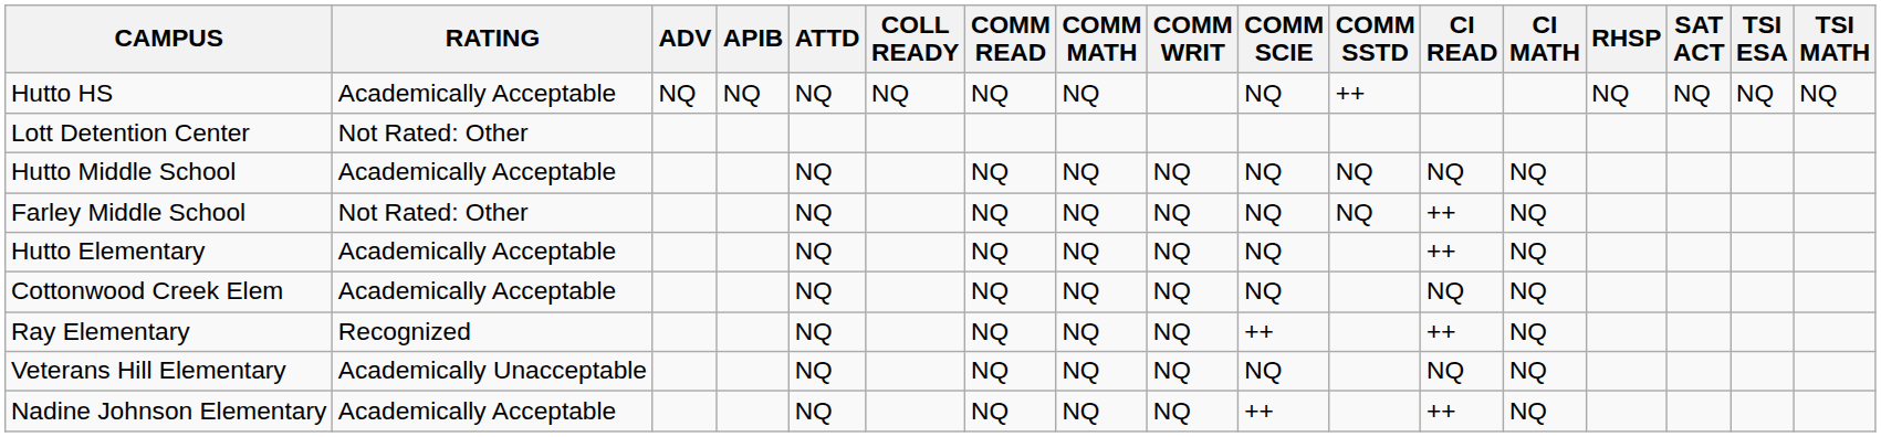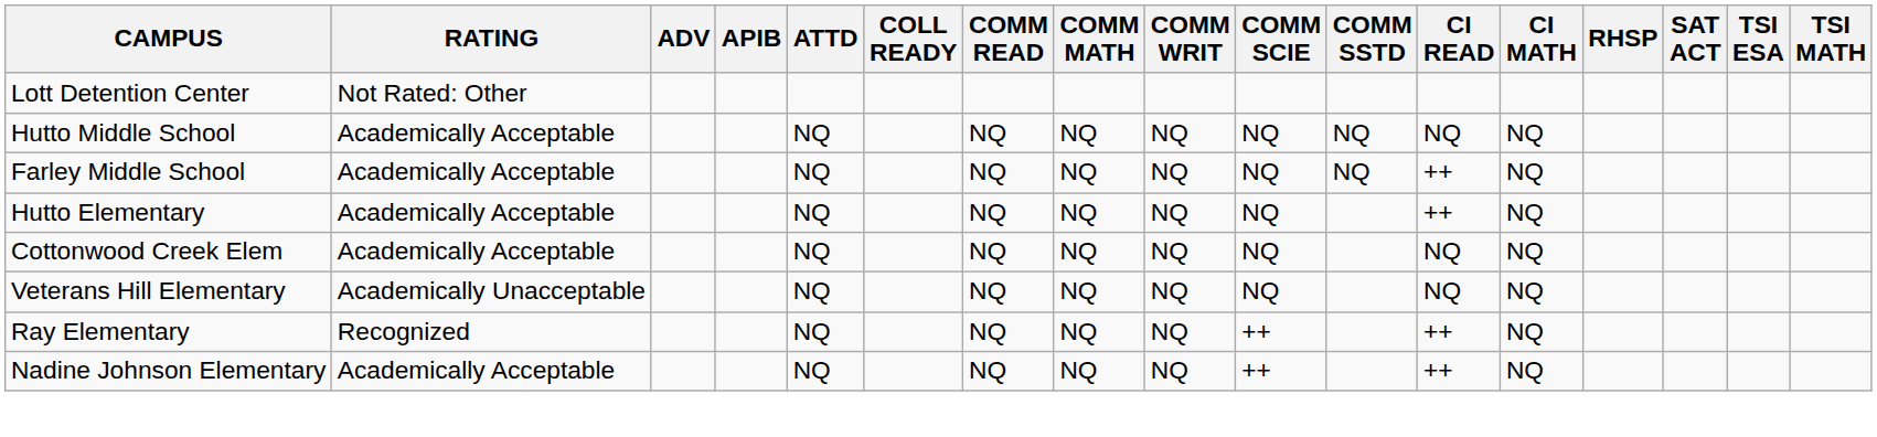- row: Hutto HS | Academically Acceptable | NQ | NQ | NQ | NQ | NQ | NQ | NQ | ++ | NQ | NQ | NQ | NQ
Farley Middle School | RATING: Not Rated: Other -> Academically Acceptable
rows swapped: Ray Elementary <-> Veterans Hill Elementary
